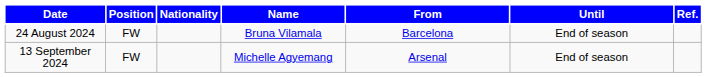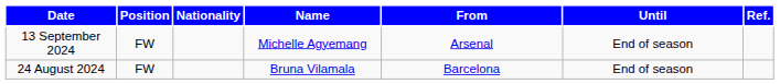rows swapped: 24 August 2024 <-> 13 September 2024
